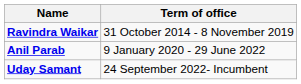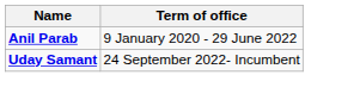- row: Ravindra Waikar | 31 October 2014 - 8 November 2019
